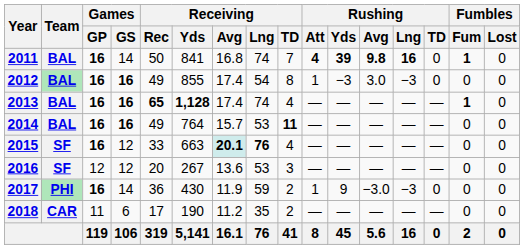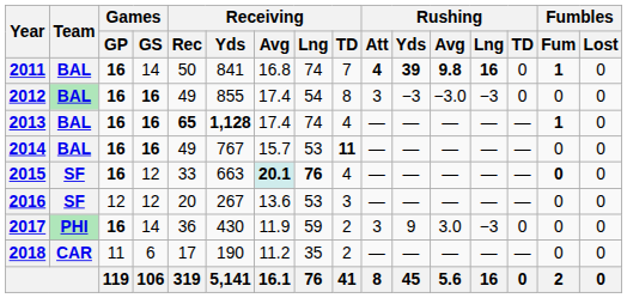2012 | Rushing / Att: 1 -> 3
2012 | Rushing / Avg: 3.0 -> −3.0
2014 | Receiving / Yds: 764 -> 767
2015 | Fumbles / Fum: normal -> bold
2017 | Rushing / Att: 1 -> 3
2017 | Rushing / Avg: −3.0 -> 3.0
